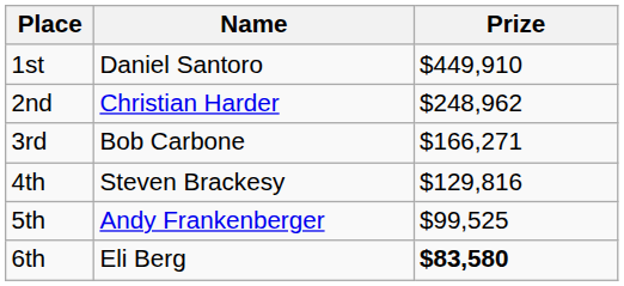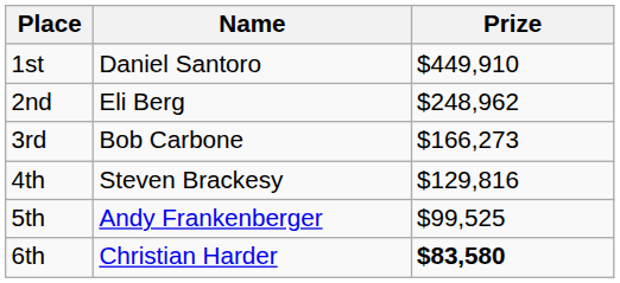2nd | Name: Christian Harder -> Eli Berg
3rd | Prize: $166,271 -> $166,273
6th | Name: Eli Berg -> Christian Harder
